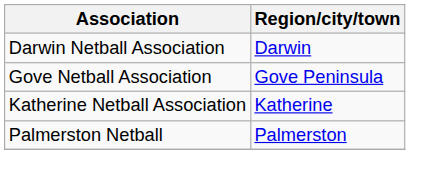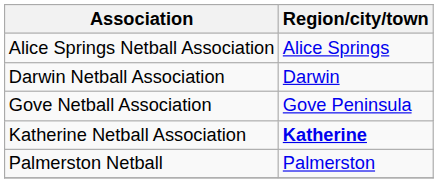+ row: Alice Springs Netball Association | Alice Springs
Katherine Netball Association | Region/city/town: normal -> bold
